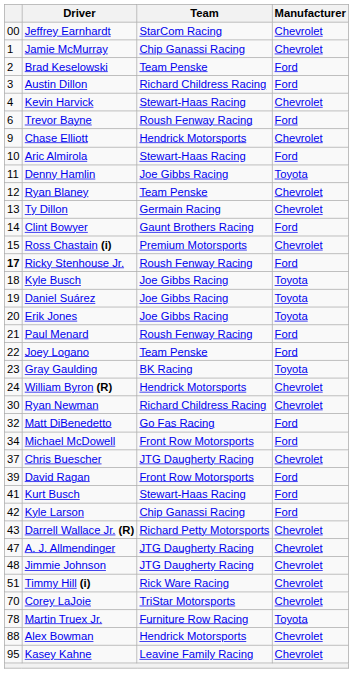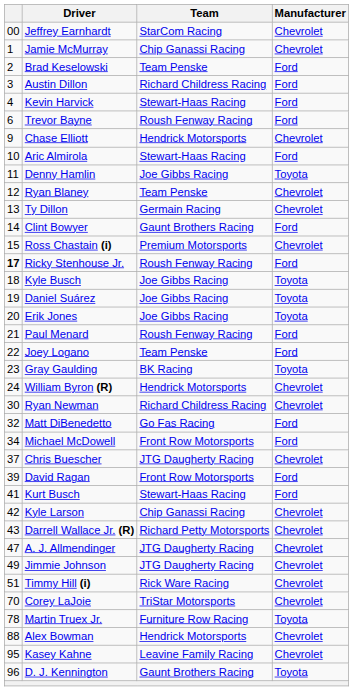Kevin Harvick | Manufacturer: Chevrolet -> Ford
Kyle Larson | Manufacturer: Ford -> Chevrolet
Jimmie Johnson | column 1: 48 -> 49
+ row: 96 | D. J. Kennington | Gaunt Brothers Racing | Toyota
